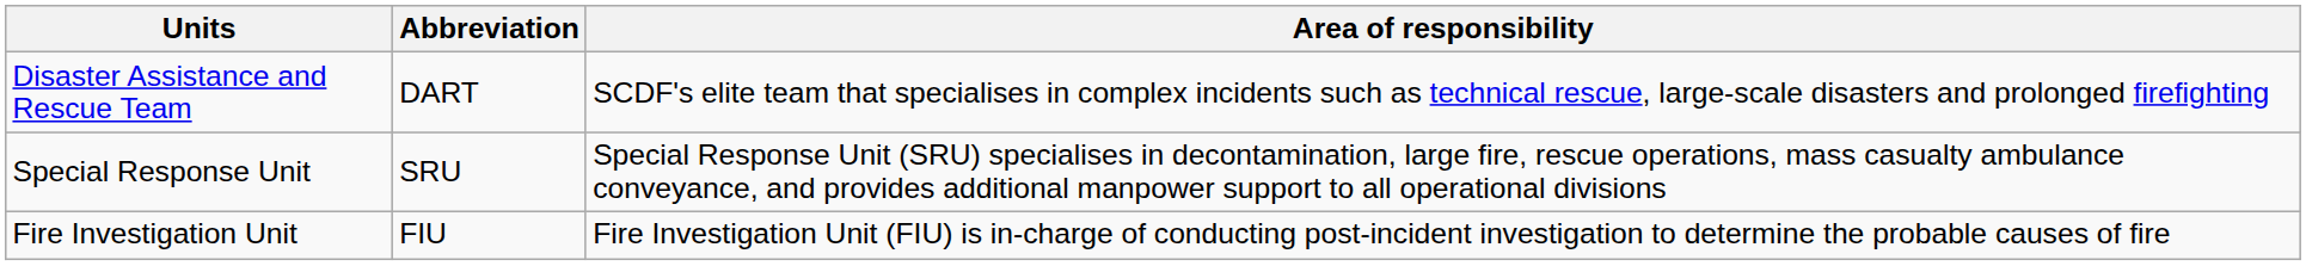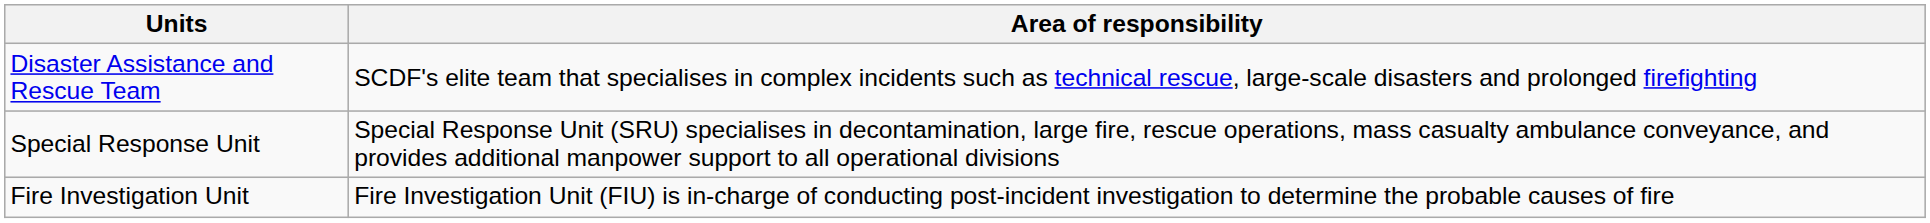- column: Abbreviation | DART | SRU | FIU
